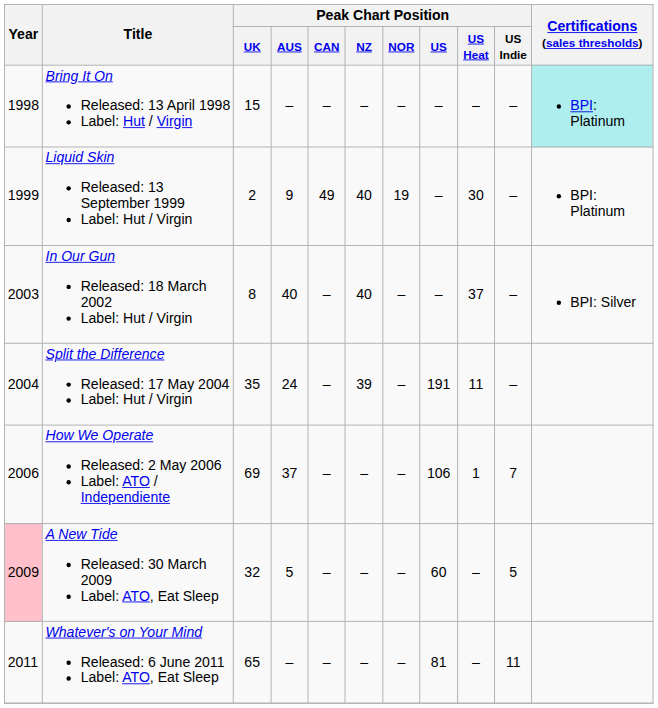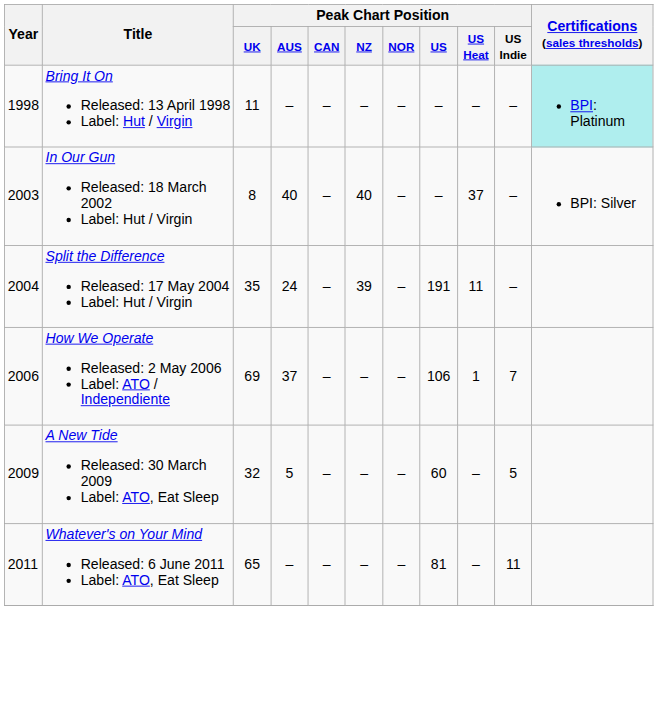Bring It On Released: 13 April 1998 Label: Hut / Virgin | Peak Chart Position / UK: 15 -> 11
- row: 1999 | Liquid Skin Released: 13 September 1999 Label: Hut / Virgin | 2 | 9 | 49 | 40 | 19 | – | 30 | – | BPI: Platinum
A New Tide Released: 30 March 2009 Label: ATO, Eat Sleep | Year: pink background -> no background
